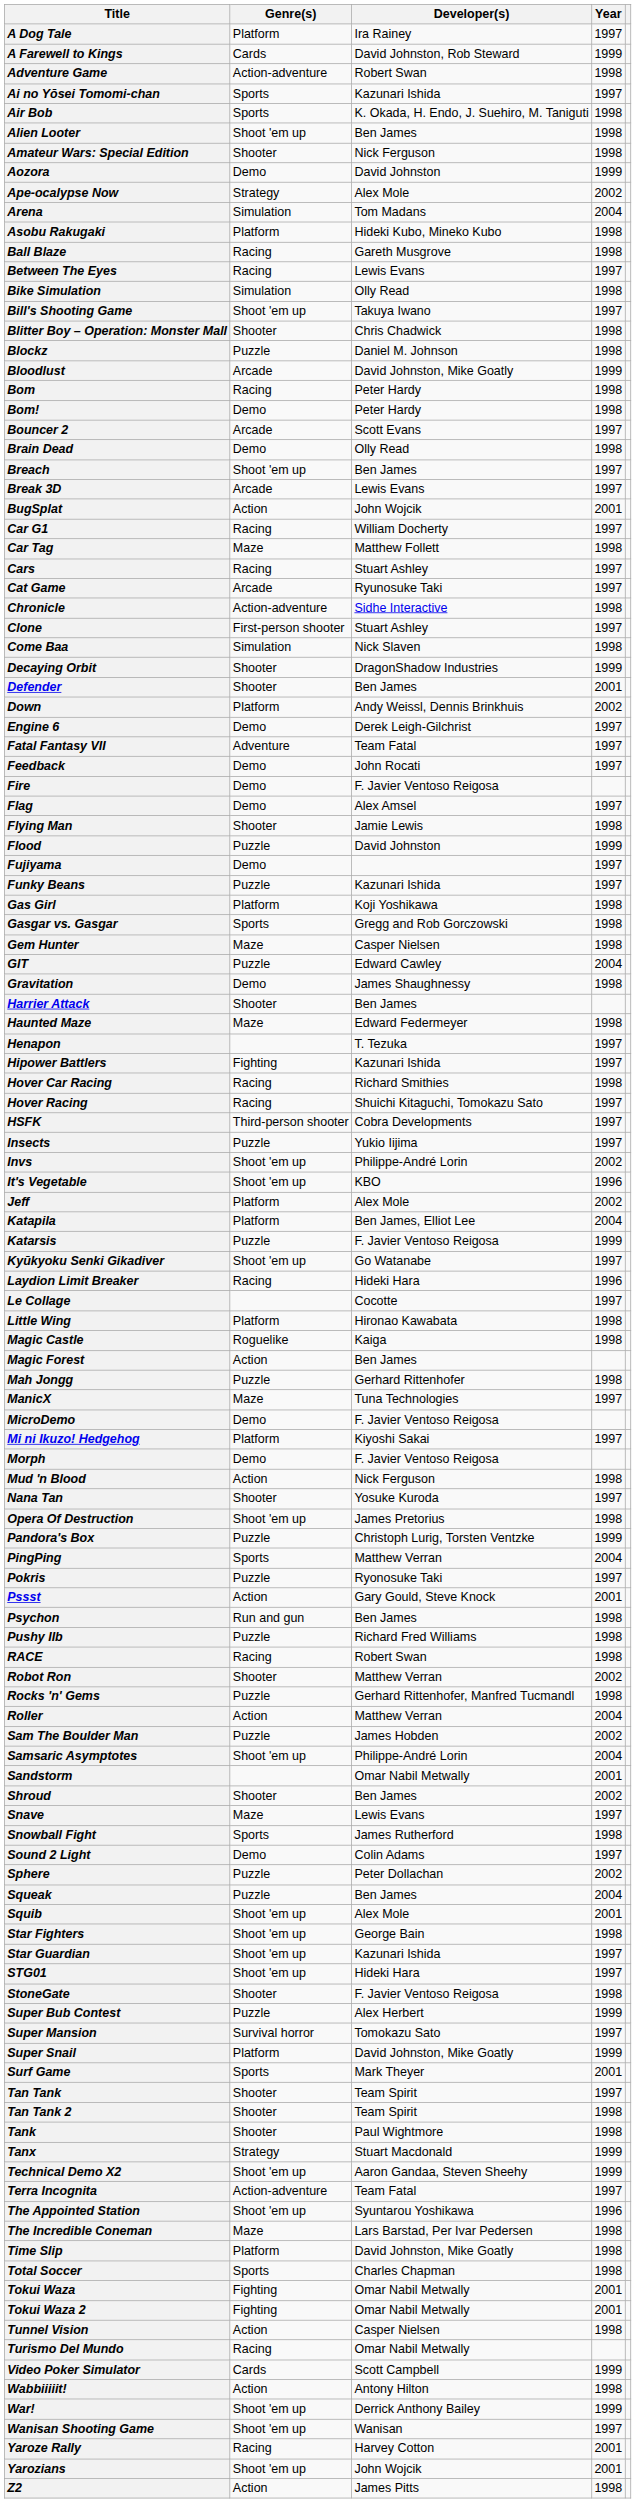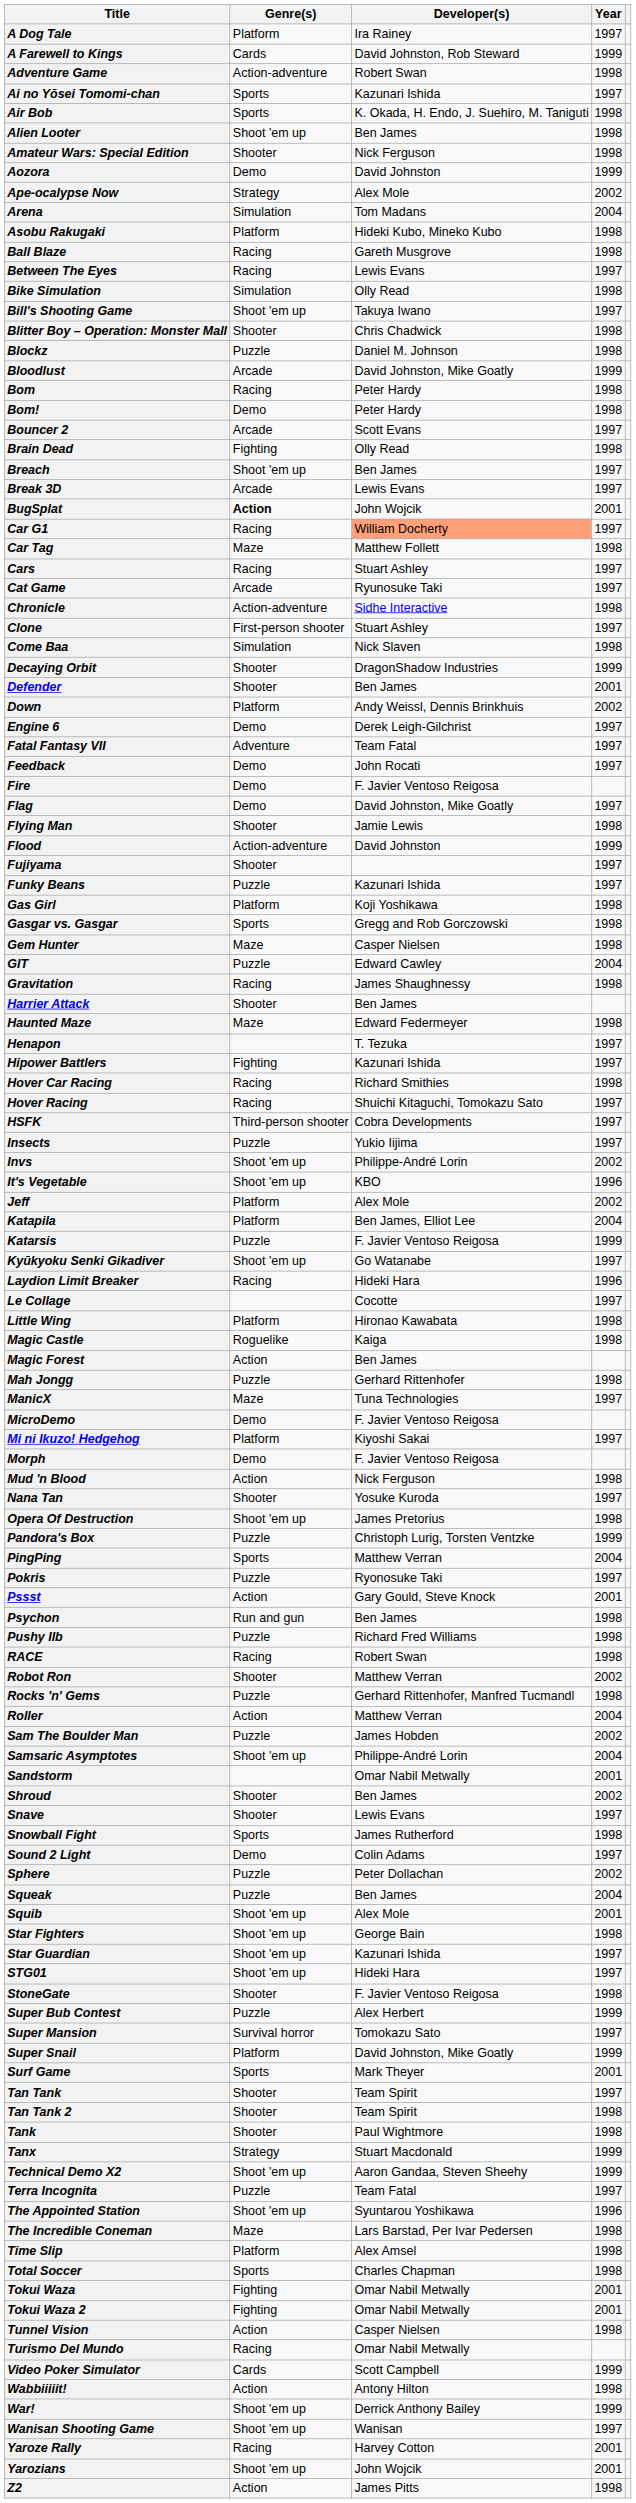Brain Dead | Genre(s): Demo -> Fighting
BugSplat | Genre(s): normal -> bold
Car G1 | Developer(s): no background -> lightsalmon background
Flag | Developer(s): Alex Amsel -> David Johnston, Mike Goatly
Flood | Genre(s): Puzzle -> Action-adventure
Fujiyama | Genre(s): Demo -> Shooter
Gravitation | Genre(s): Demo -> Racing
Snave | Genre(s): Maze -> Shooter
Terra Incognita | Genre(s): Action-adventure -> Puzzle
Time Slip | Developer(s): David Johnston, Mike Goatly -> Alex Amsel
